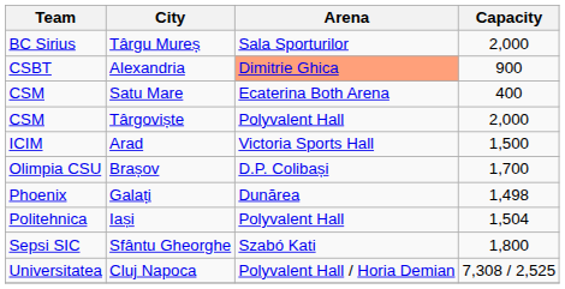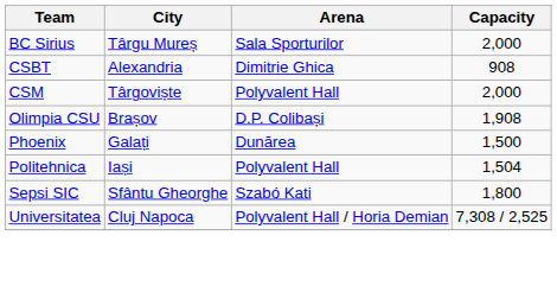Alexandria | Arena: lightsalmon background -> no background
Alexandria | Capacity: 900 -> 908
- row: CSM | Satu Mare | Ecaterina Both Arena | 400
- row: ICIM | Arad | Victoria Sports Hall | 1,500
Brașov | Capacity: 1,700 -> 1,908
Galați | Capacity: 1,498 -> 1,500
